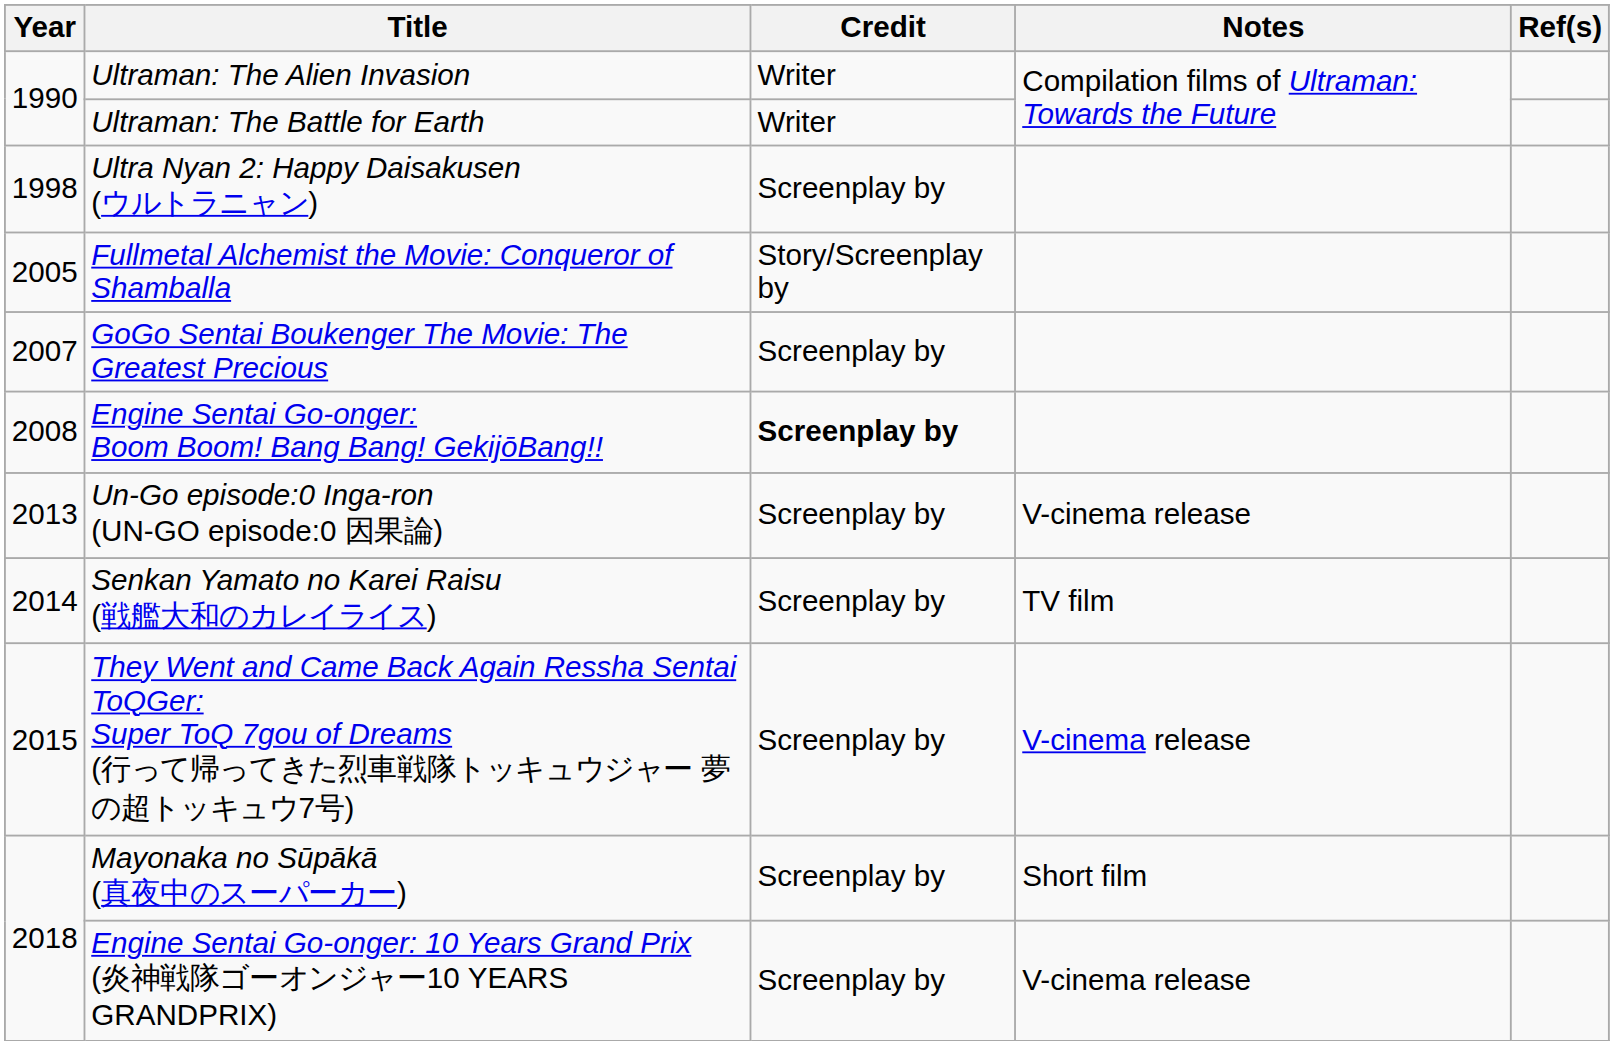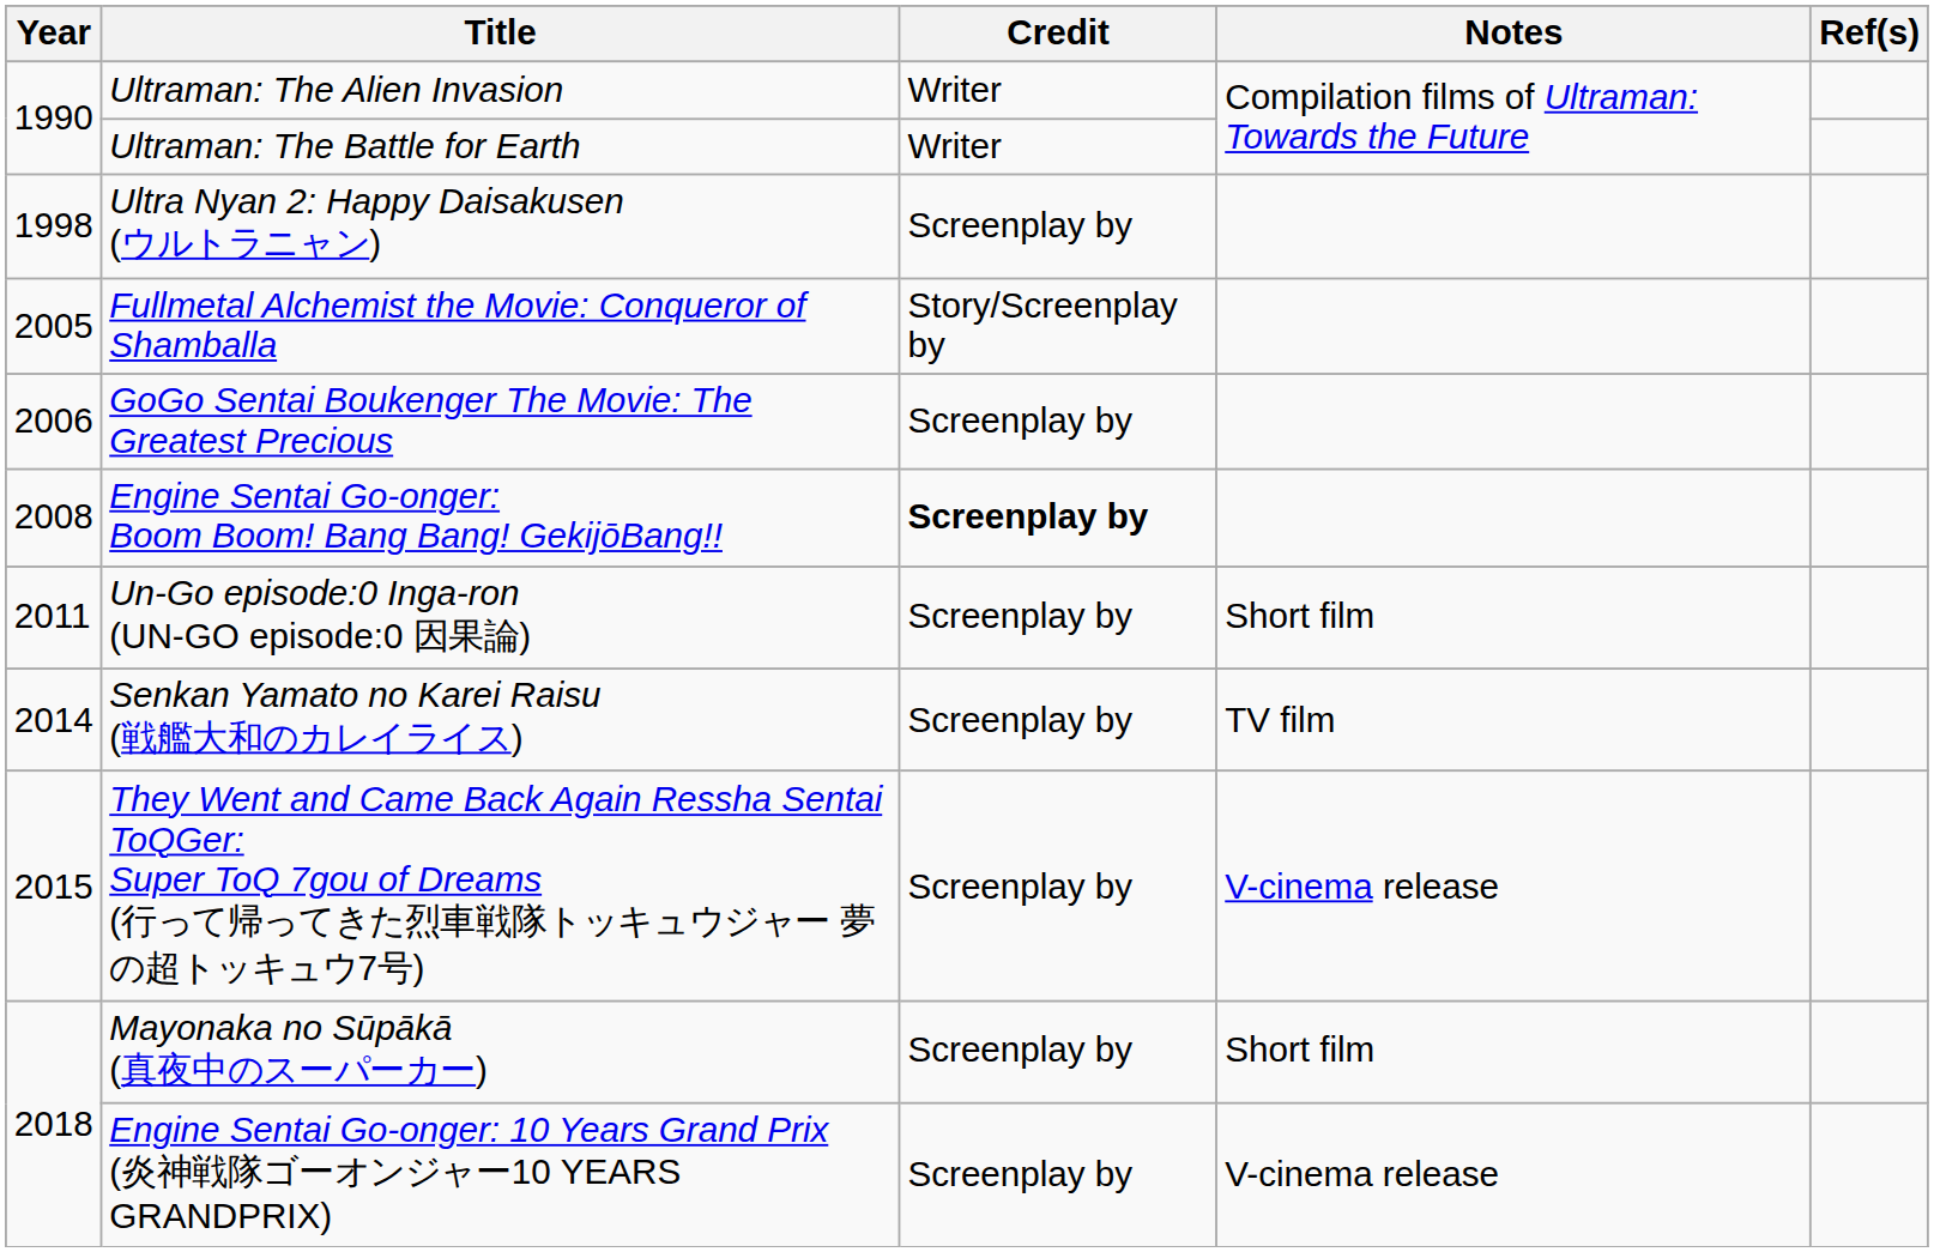GoGo Sentai Boukenger The Movie: The Greatest Precious | Year: 2007 -> 2006
Un-Go episode:0 Inga-ron (UN-GO episode:0 因果論) | Year: 2013 -> 2011
Un-Go episode:0 Inga-ron (UN-GO episode:0 因果論) | Notes: V-cinema release -> Short film
